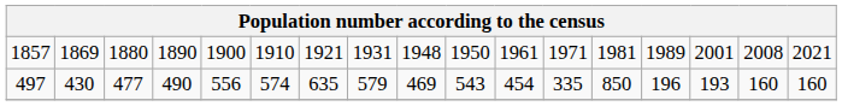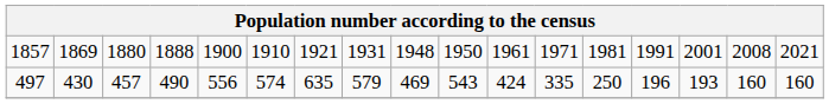1857 | column 4: 1890 -> 1888
1857 | column 14: 1989 -> 1991
497 | column 3: 477 -> 457
497 | column 11: 454 -> 424
497 | column 13: 850 -> 250
